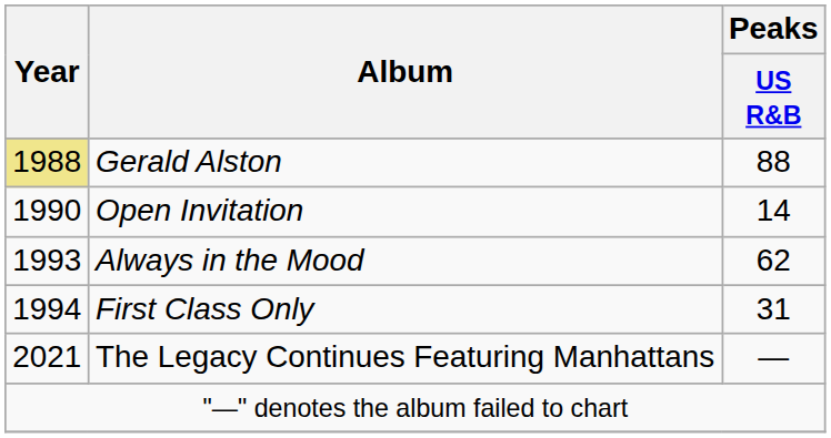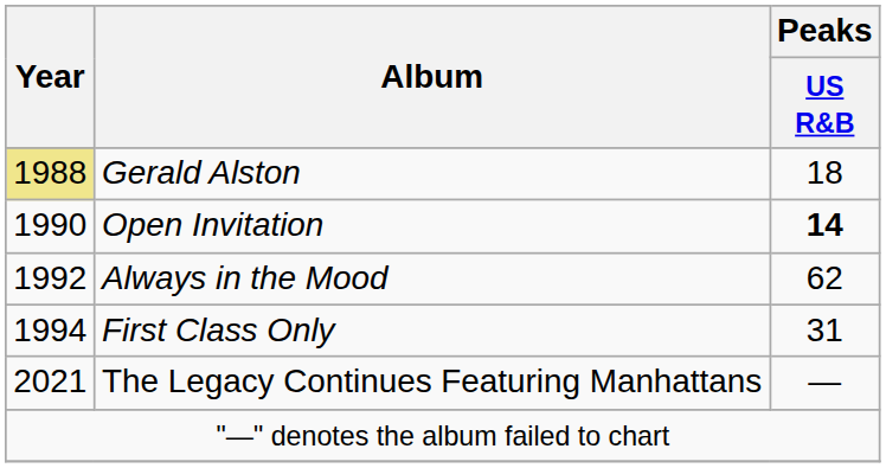Gerald Alston | Peaks / US R&B: 88 -> 18
Open Invitation | Peaks / US R&B: normal -> bold
Always in the Mood | Year: 1993 -> 1992
